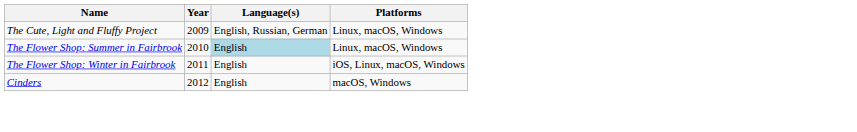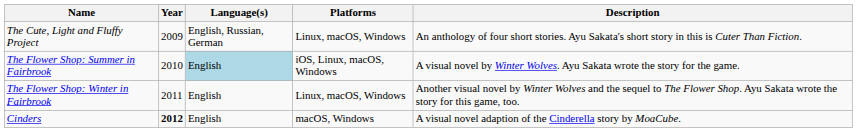+ column: Description | An anthology of four short stories. Ayu Sakata's short story in this is Cuter Than Fiction. | A visual novel by Winter Wolves. Ayu Sakata wrote the story for the game. | Another visual novel by Winter Wolves and the sequel to The Flower Shop. Ayu Sakata wrote the story for this game, too. | A visual novel adaption of the Cinderella story by MoaCube.
The Flower Shop: Summer in Fairbrook | Platforms: Linux, macOS, Windows -> iOS, Linux, macOS, Windows
The Flower Shop: Winter in Fairbrook | Platforms: iOS, Linux, macOS, Windows -> Linux, macOS, Windows
Cinders | Year: normal -> bold
